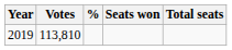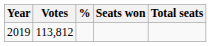2019 | Votes: 113,810 -> 113,812
